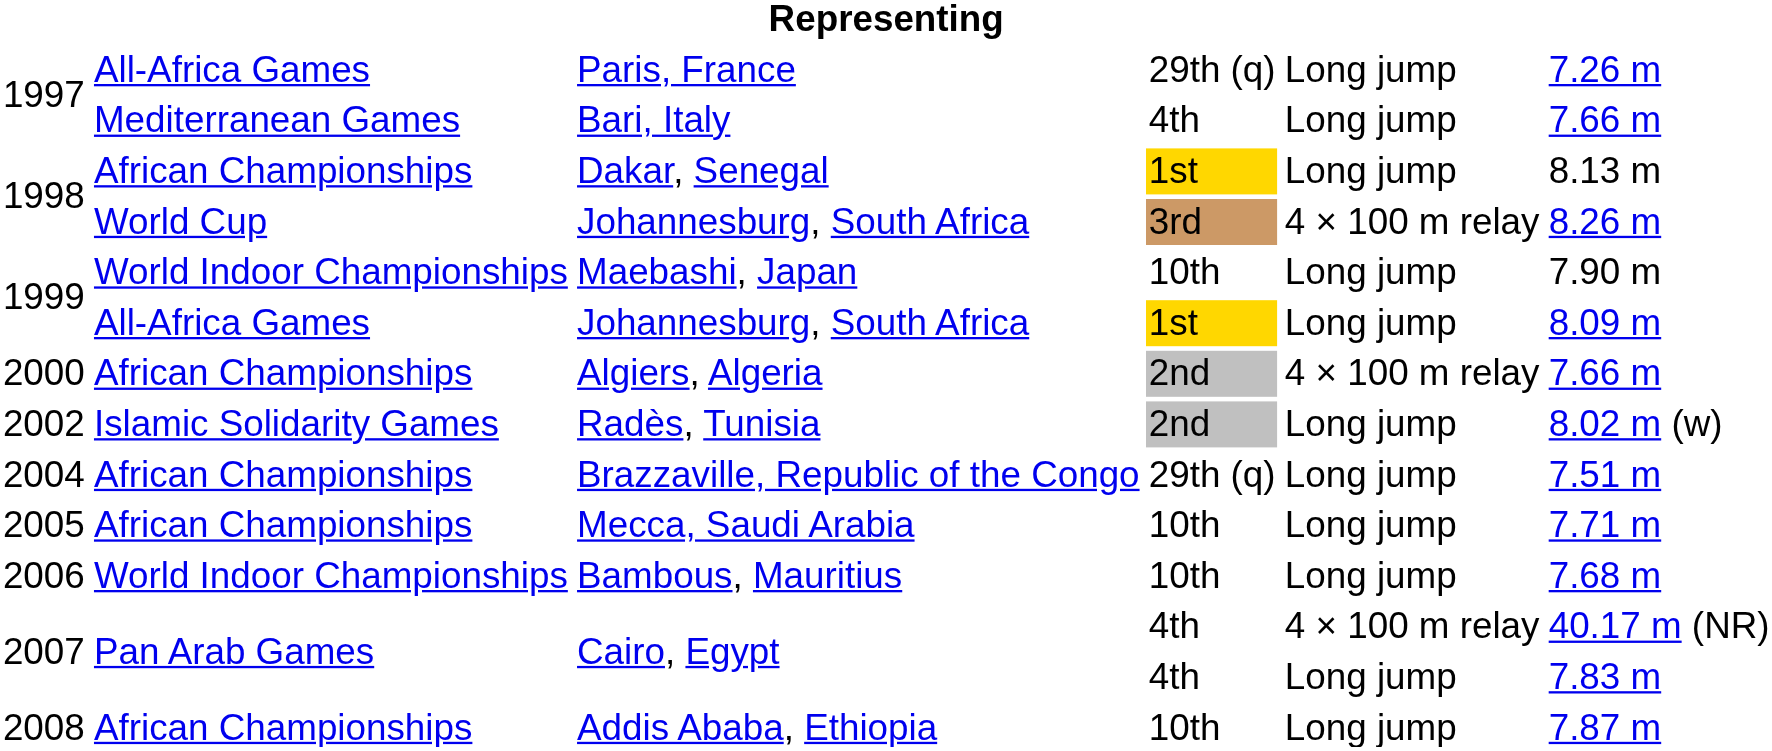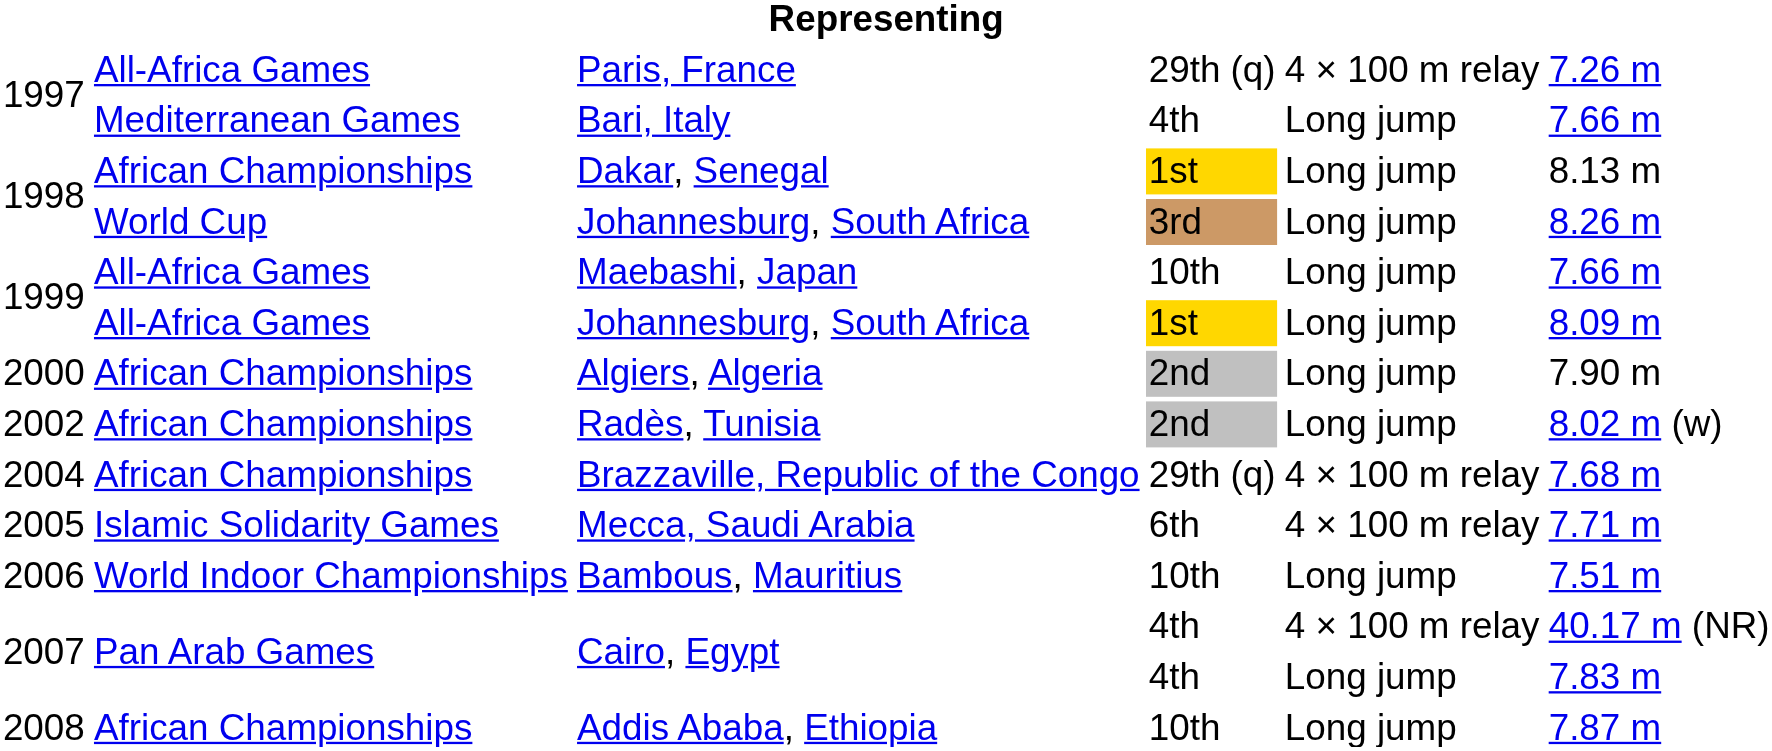Paris, France | column 5: Long jump -> 4 × 100 m relay
1998 / Johannesburg, South Africa | column 5: 4 × 100 m relay -> Long jump
Maebashi, Japan | column 2: World Indoor Championships -> All-Africa Games
Maebashi, Japan | column 6: 7.90 m -> 7.66 m
Algiers, Algeria | column 5: 4 × 100 m relay -> Long jump
Algiers, Algeria | column 6: 7.66 m -> 7.90 m
Radès, Tunisia | column 2: Islamic Solidarity Games -> African Championships
Brazzaville, Republic of the Congo | column 5: Long jump -> 4 × 100 m relay
Brazzaville, Republic of the Congo | column 6: 7.51 m -> 7.68 m
Mecca, Saudi Arabia | column 2: African Championships -> Islamic Solidarity Games
Mecca, Saudi Arabia | column 4: 10th -> 6th
Mecca, Saudi Arabia | column 5: Long jump -> 4 × 100 m relay
Bambous, Mauritius | column 6: 7.68 m -> 7.51 m
